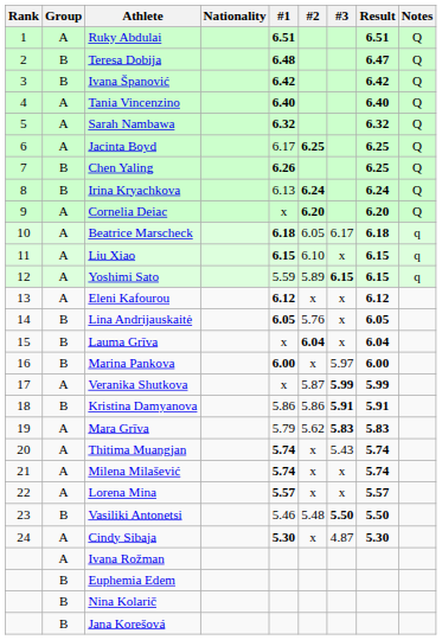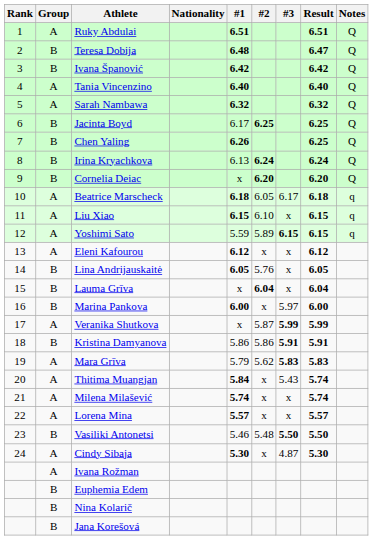Jacinta Boyd | Group: A -> B
Cornelia Deiac | Group: A -> B
Thitima Muangjan | #1: 5.74 -> 5.84
